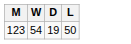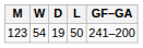+ column: GF–GA | 241–200
